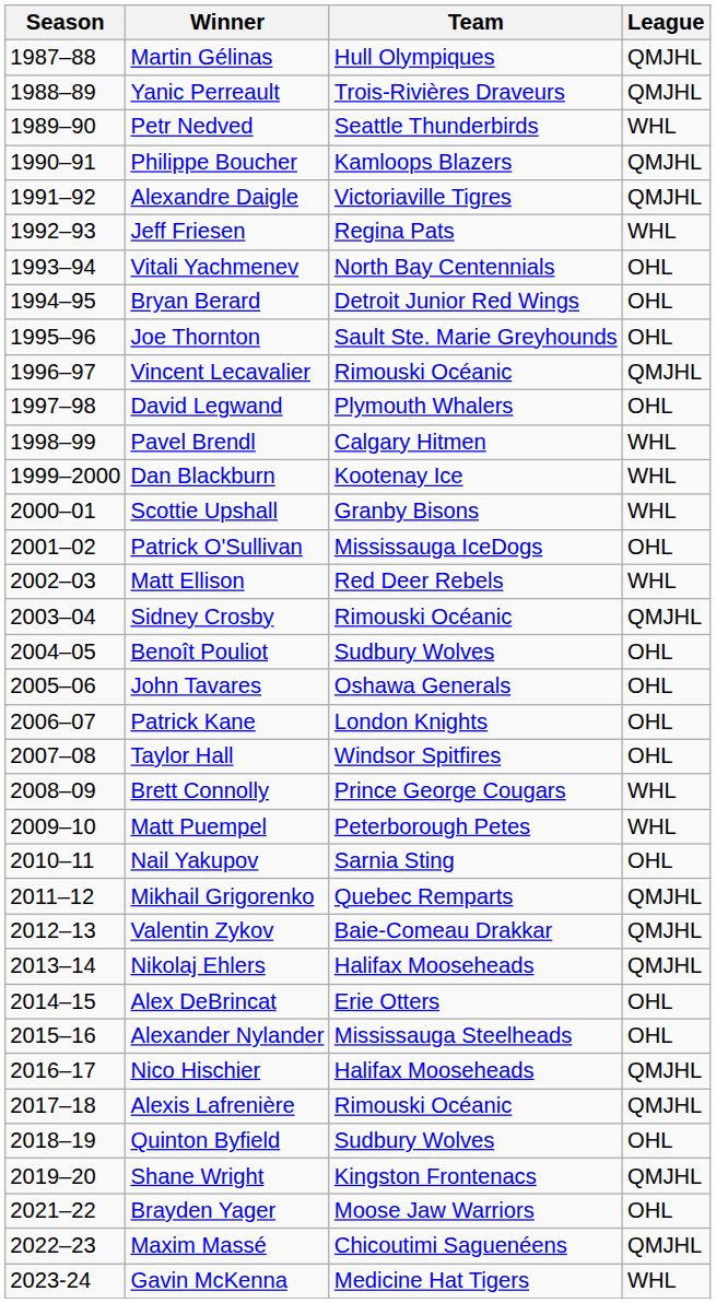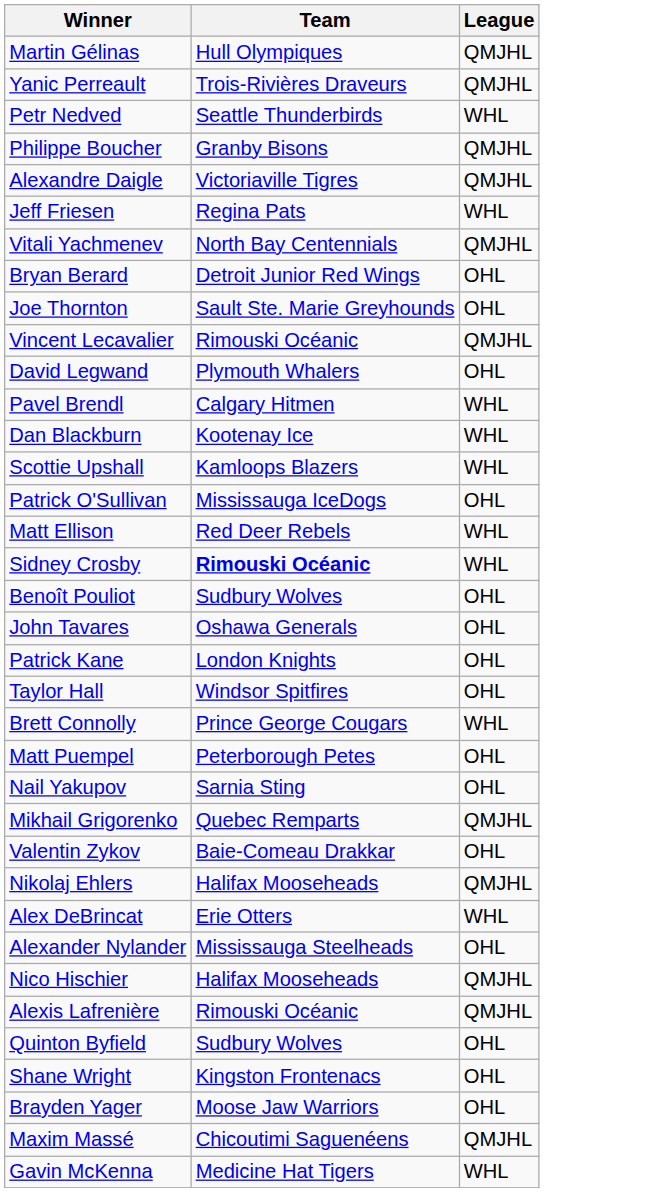- column: Season | 1987–88 | 1988–89 | 1989–90 | 1990–91 | 1991–92 | 1992–93 | 1993–94 | 1994–95 | 1995–96 | 1996–97 | 1997–98 | 1998–99 | 1999–2000 | 2000–01 | 2001–02 | 2002–03 | 2003–04 | 2004–05 | 2005–06 | 2006–07 | 2007–08 | 2008–09 | 2009–10 | 2010–11 | 2011–12 | 2012–13 | 2013–14 | 2014–15 | 2015–16 | 2016–17 | 2017–18 | 2018–19 | 2019–20 | 2021–22 | 2022–23 | 2023-24
Philippe Boucher | Team: Kamloops Blazers -> Granby Bisons
Vitali Yachmenev | League: OHL -> QMJHL
Scottie Upshall | Team: Granby Bisons -> Kamloops Blazers
Sidney Crosby | Team: normal -> bold
Sidney Crosby | League: QMJHL -> WHL
Matt Puempel | League: WHL -> OHL
Valentin Zykov | League: QMJHL -> OHL
Alex DeBrincat | League: OHL -> WHL
Shane Wright | League: QMJHL -> OHL
